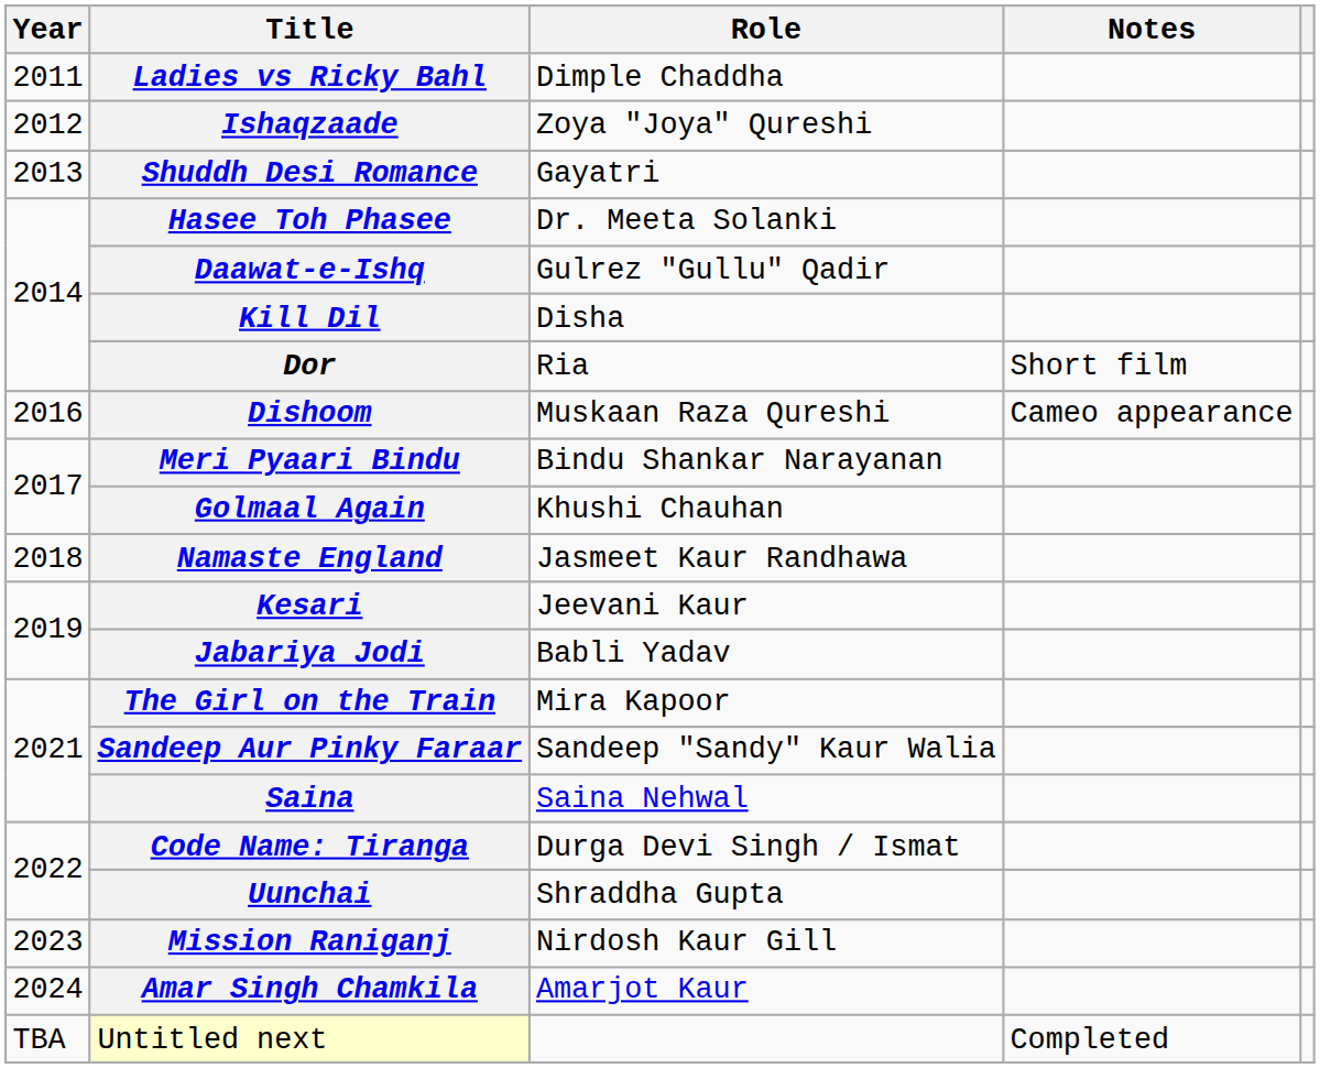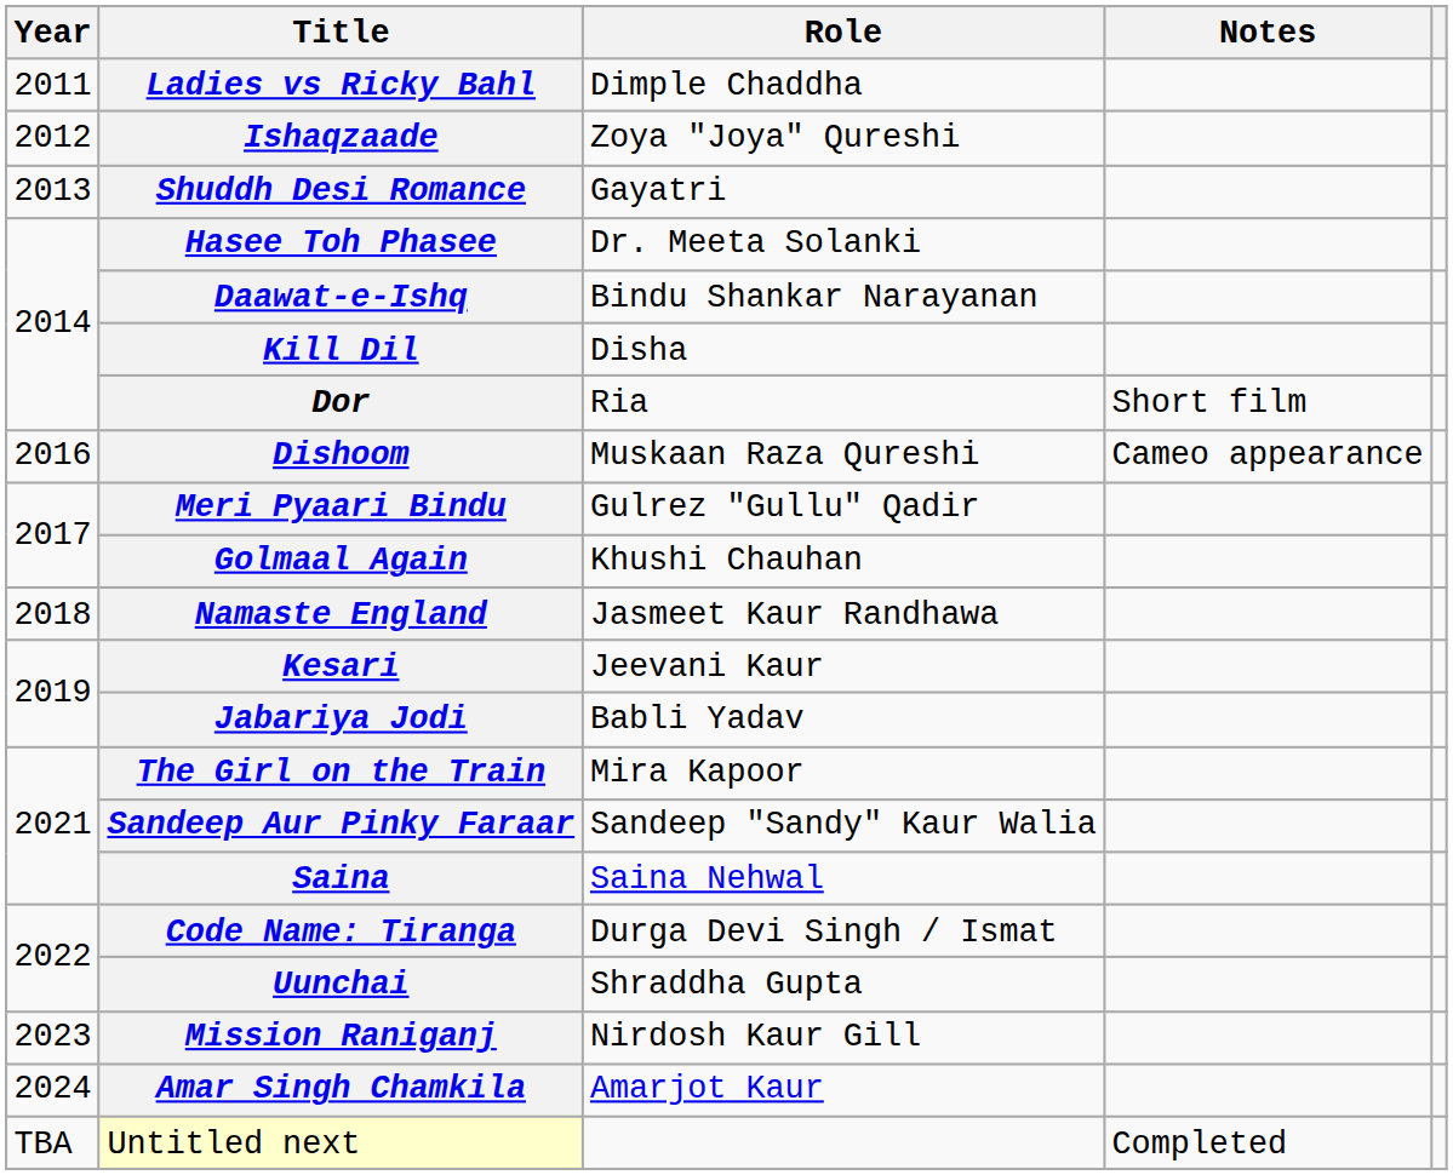Daawat-e-Ishq | Role: Gulrez "Gullu" Qadir -> Bindu Shankar Narayanan
Meri Pyaari Bindu | Role: Bindu Shankar Narayanan -> Gulrez "Gullu" Qadir
